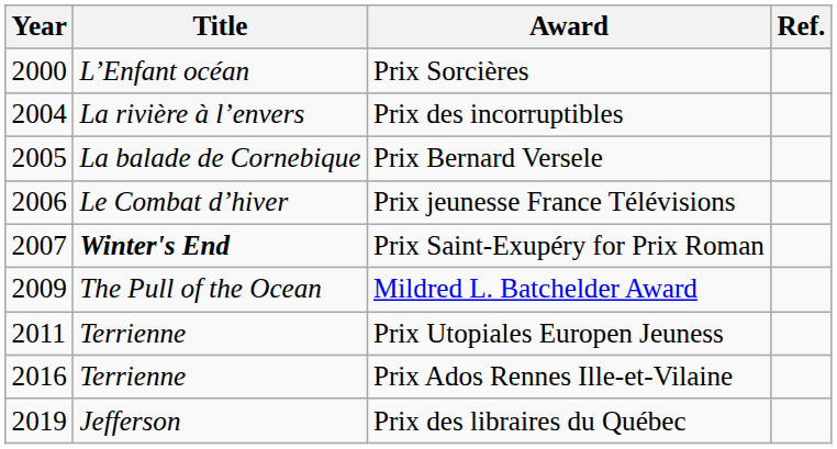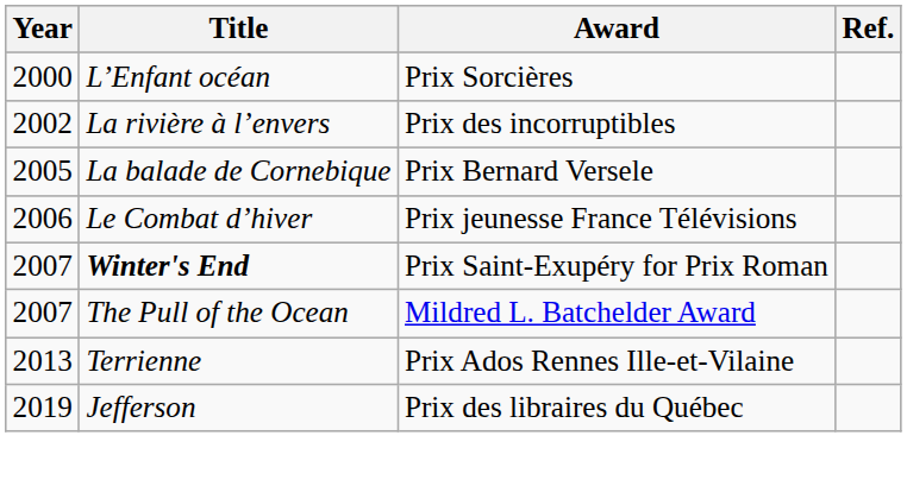Prix des incorruptibles | Year: 2004 -> 2002
Mildred L. Batchelder Award | Year: 2009 -> 2007
- row: 2011 | Terrienne | Prix Utopiales Europen Jeuness
Prix Ados Rennes Ille-et-Vilaine | Year: 2016 -> 2013
